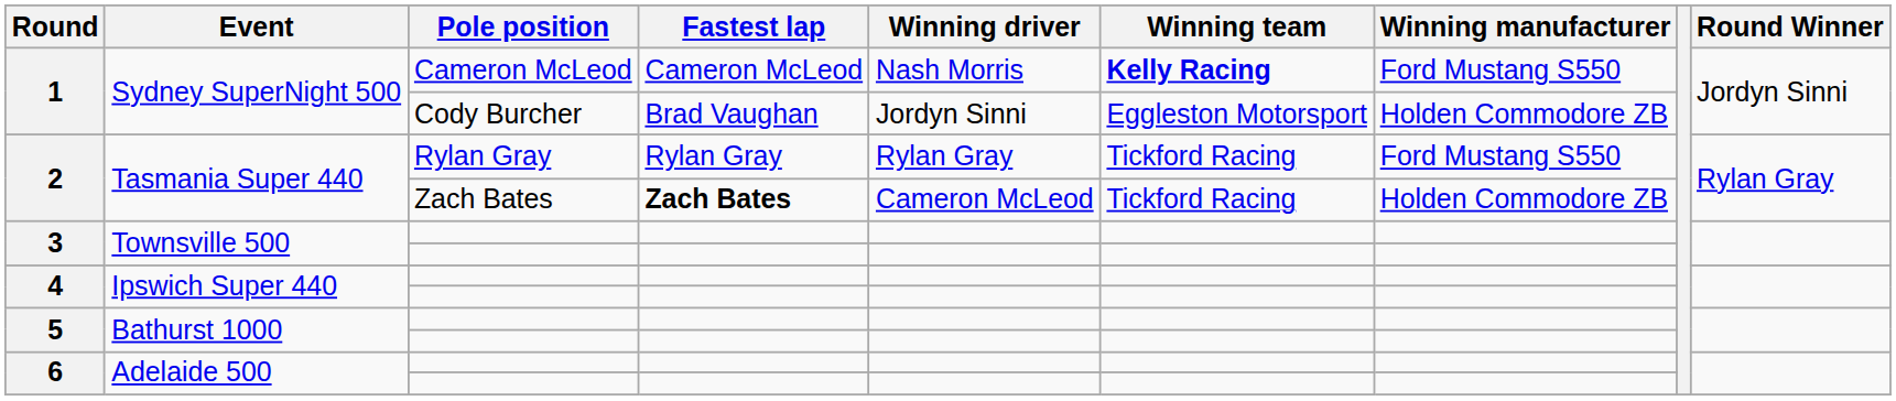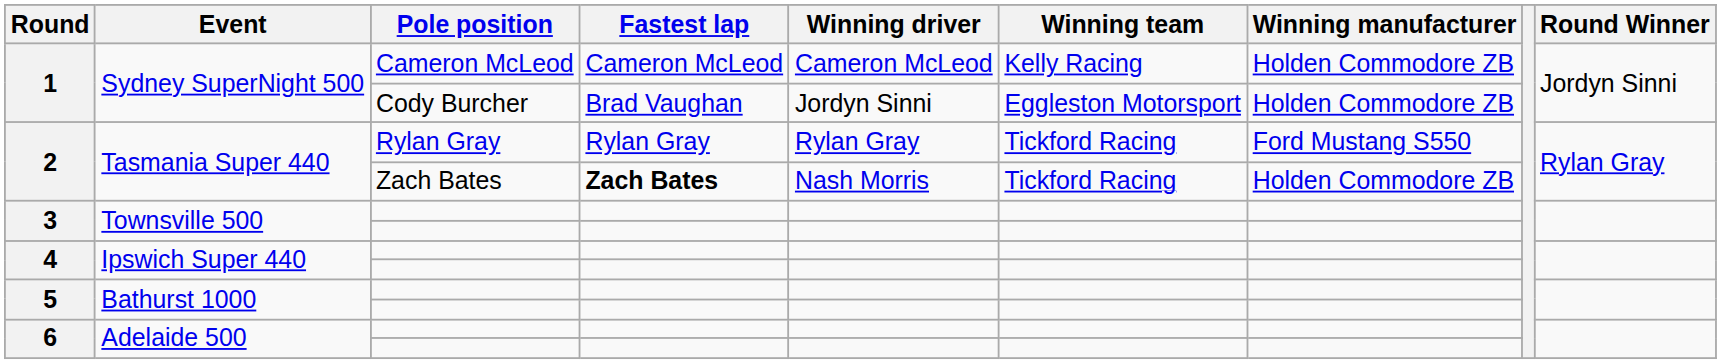1 / Cameron McLeod | Winning driver: Nash Morris -> Cameron McLeod
1 / Cameron McLeod | Winning team: bold -> normal
1 / Cameron McLeod | Winning manufacturer: Ford Mustang S550 -> Holden Commodore ZB
2 / Zach Bates | Winning driver: Cameron McLeod -> Nash Morris
